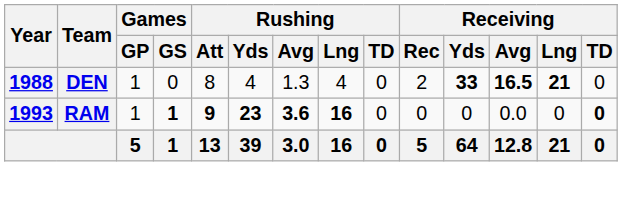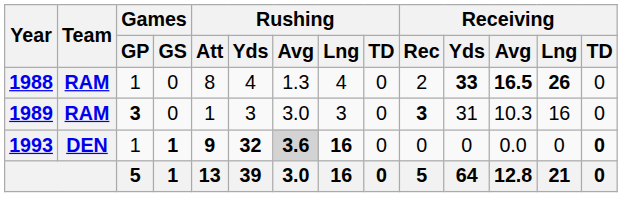1988 | Team: DEN -> RAM
1988 | Receiving / Lng: 21 -> 26
+ row: 1989 | RAM | 3 | 0 | 1 | 3 | 3.0 | 3 | 0 | 3 | 31 | 10.3 | 16 | 0
1993 | Team: RAM -> DEN
1993 | Rushing / Yds: 23 -> 32
1993 | Rushing / Avg: no background -> lightgrey background
